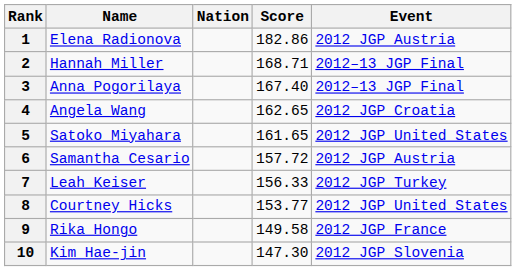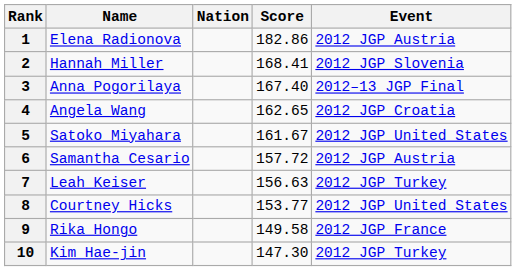2 | Score: 168.71 -> 168.41
2 | Event: 2012–13 JGP Final -> 2012 JGP Slovenia
5 | Score: 161.65 -> 161.67
7 | Score: 156.33 -> 156.63
10 | Event: 2012 JGP Slovenia -> 2012 JGP Turkey
